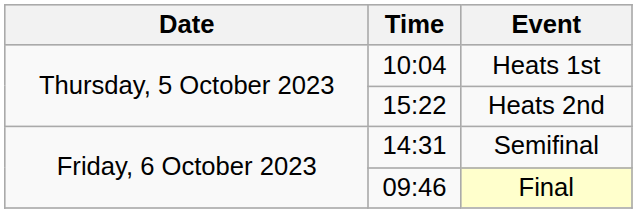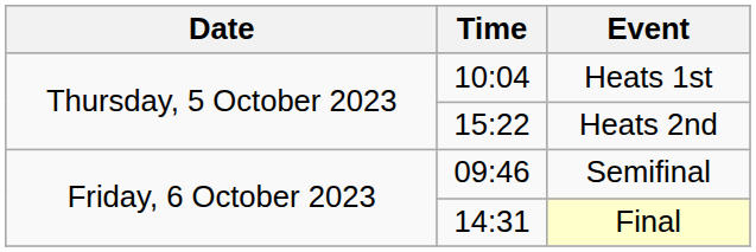Semifinal | Time: 14:31 -> 09:46
Final | Time: 09:46 -> 14:31
